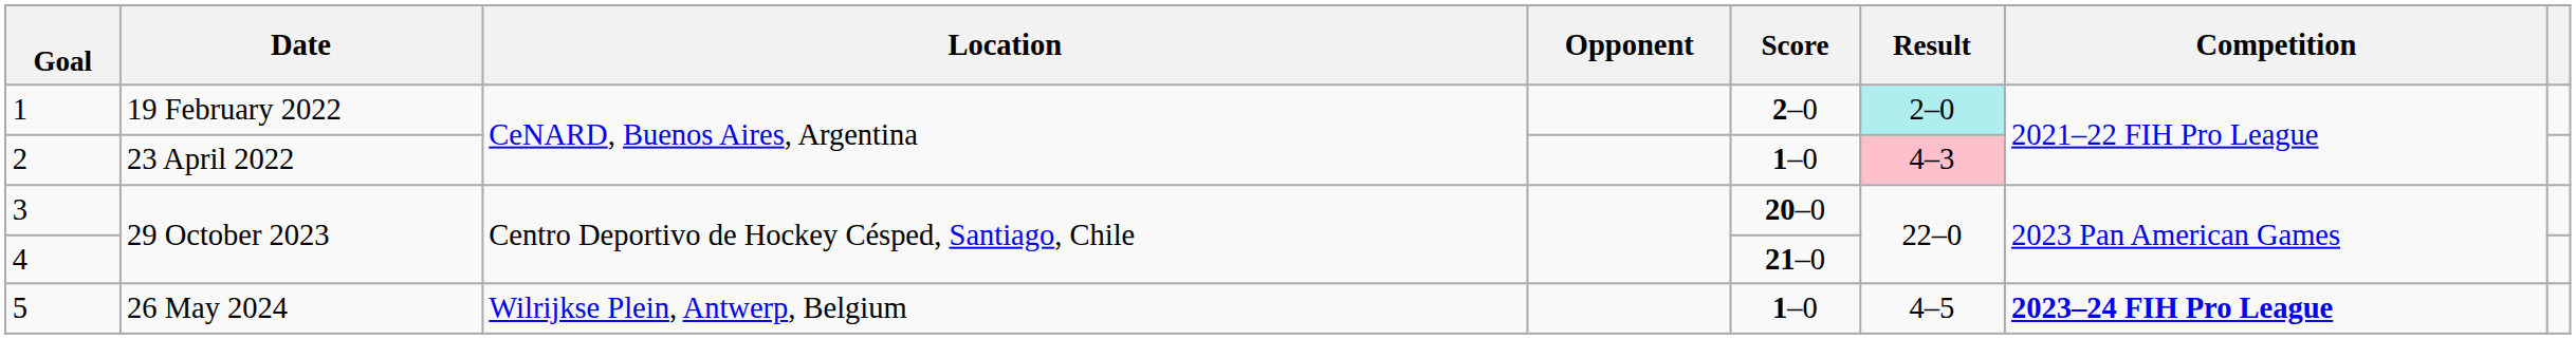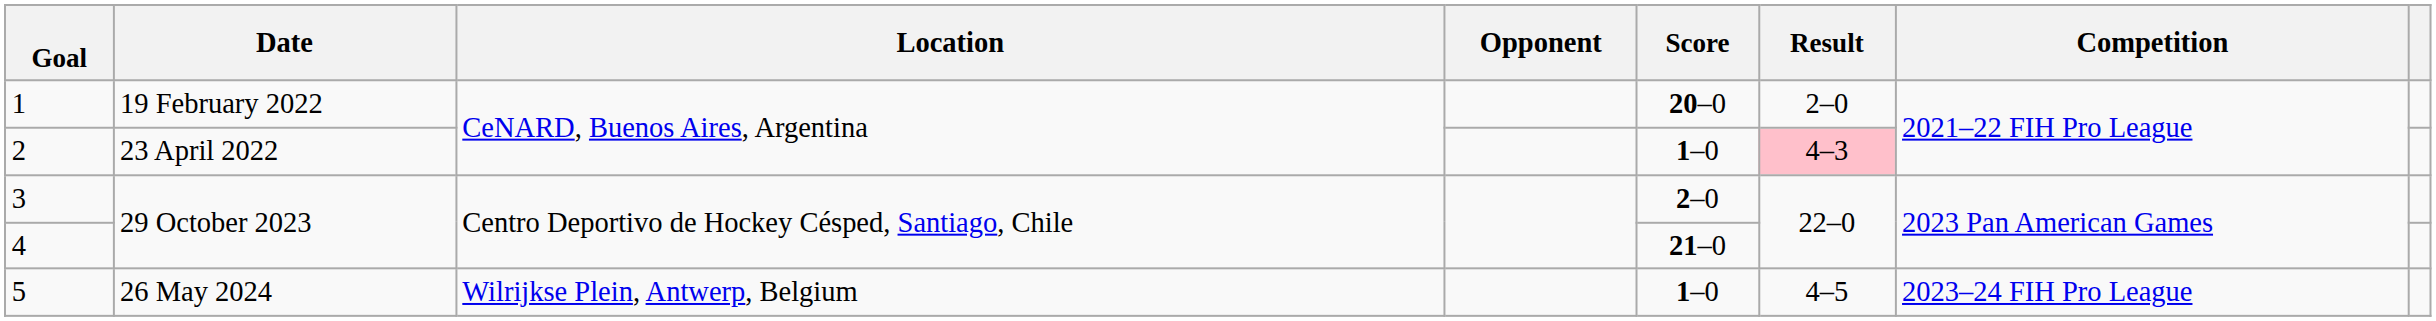1 | Score: 2–0 -> 20–0
1 | Result: paleturquoise background -> no background
3 | Score: 20–0 -> 2–0
5 | Competition: bold -> normal
